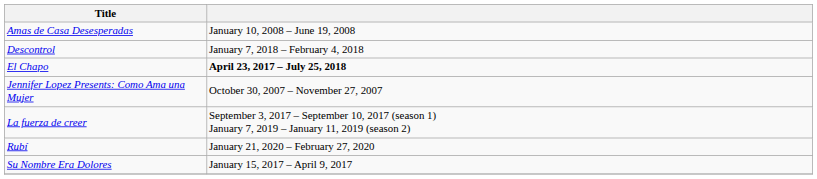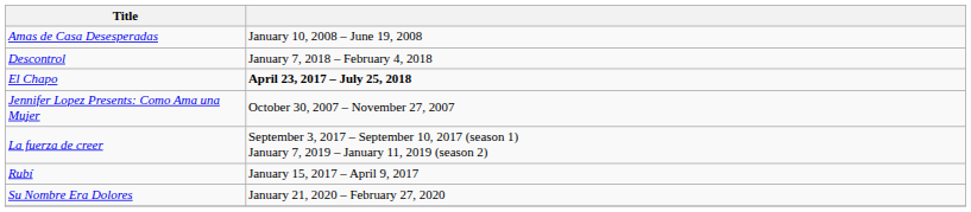Rubí | column 2: January 21, 2020 – February 27, 2020 -> January 15, 2017 – April 9, 2017
Su Nombre Era Dolores | column 2: January 15, 2017 – April 9, 2017 -> January 21, 2020 – February 27, 2020
